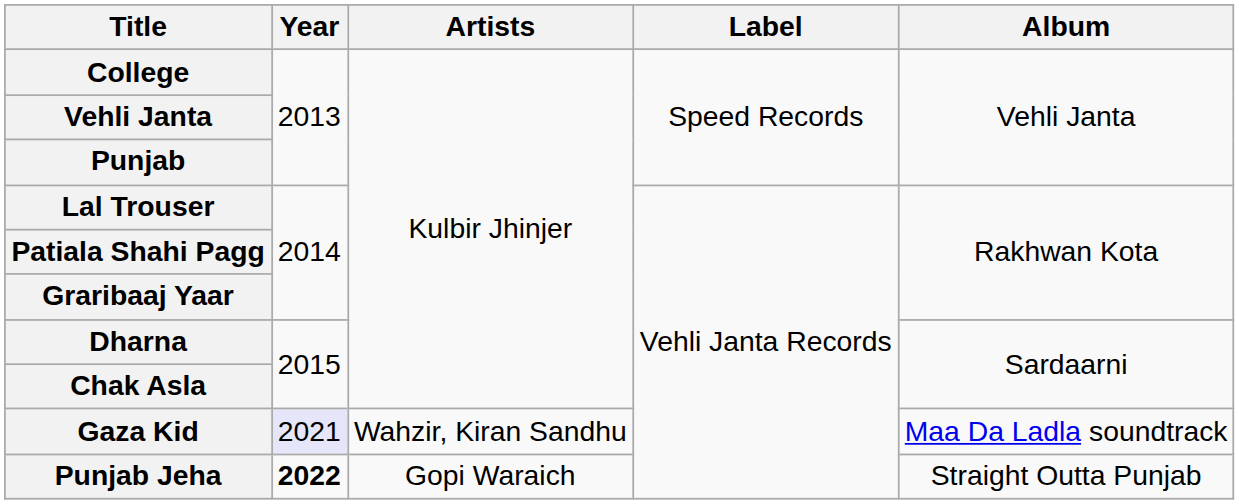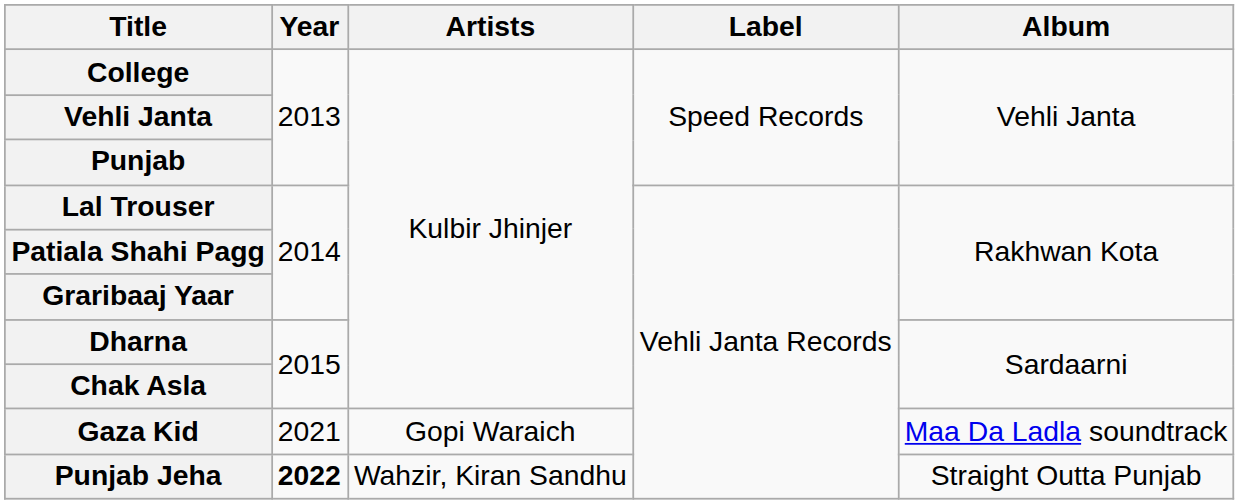Gaza Kid | Year: lavender background -> no background
Gaza Kid | Artists: Wahzir, Kiran Sandhu -> Gopi Waraich
Punjab Jeha | Artists: Gopi Waraich -> Wahzir, Kiran Sandhu
